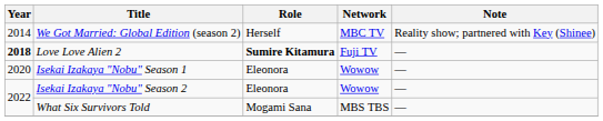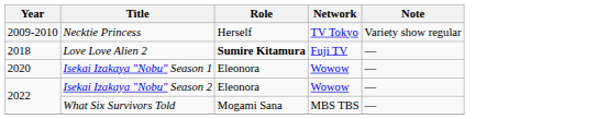+ row: 2009-2010 | Necktie Princess | Herself | TV Tokyo | Variety show regular
- row: 2014 | We Got Married: Global Edition (season 2) | Herself | MBC TV | Reality show; partnered with Key (Shinee)
Love Love Alien 2 | Year: bold -> normal
